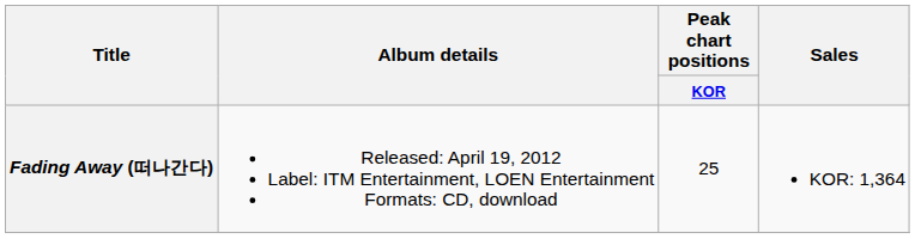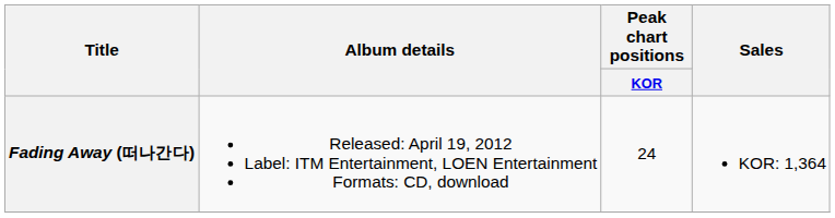Fading Away (떠나간다) | Peak chart positions / KOR: 25 -> 24
